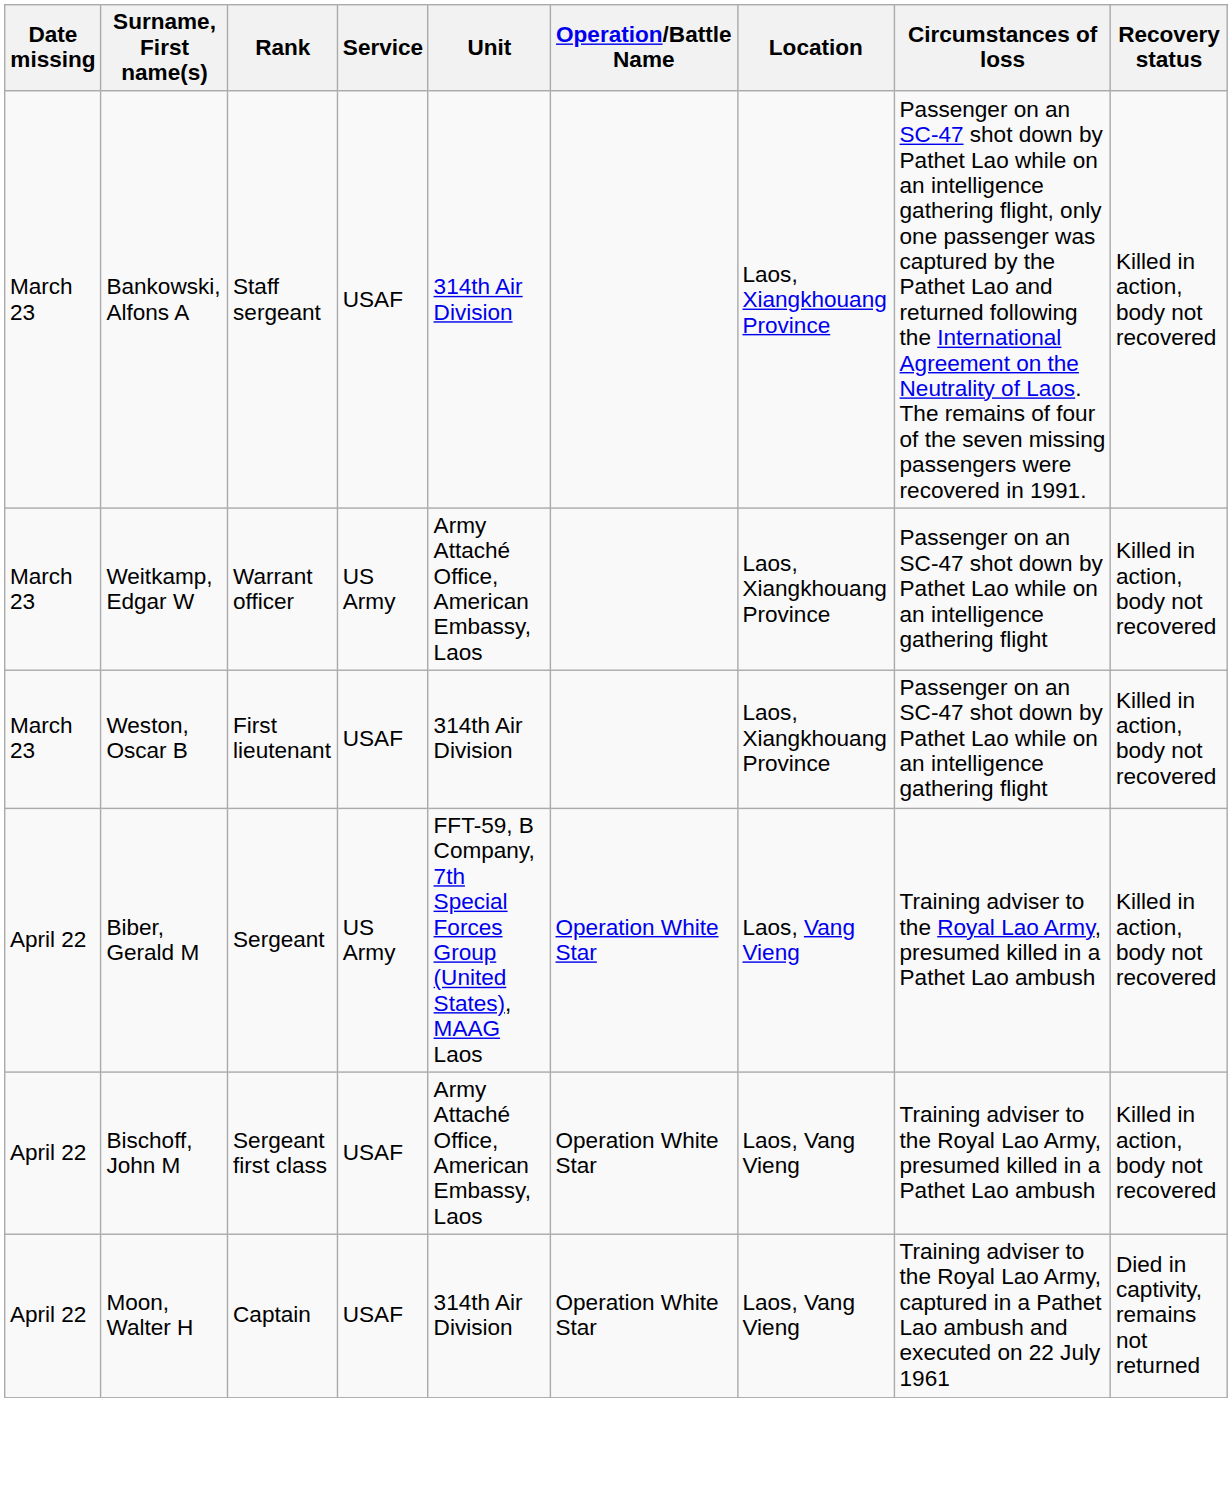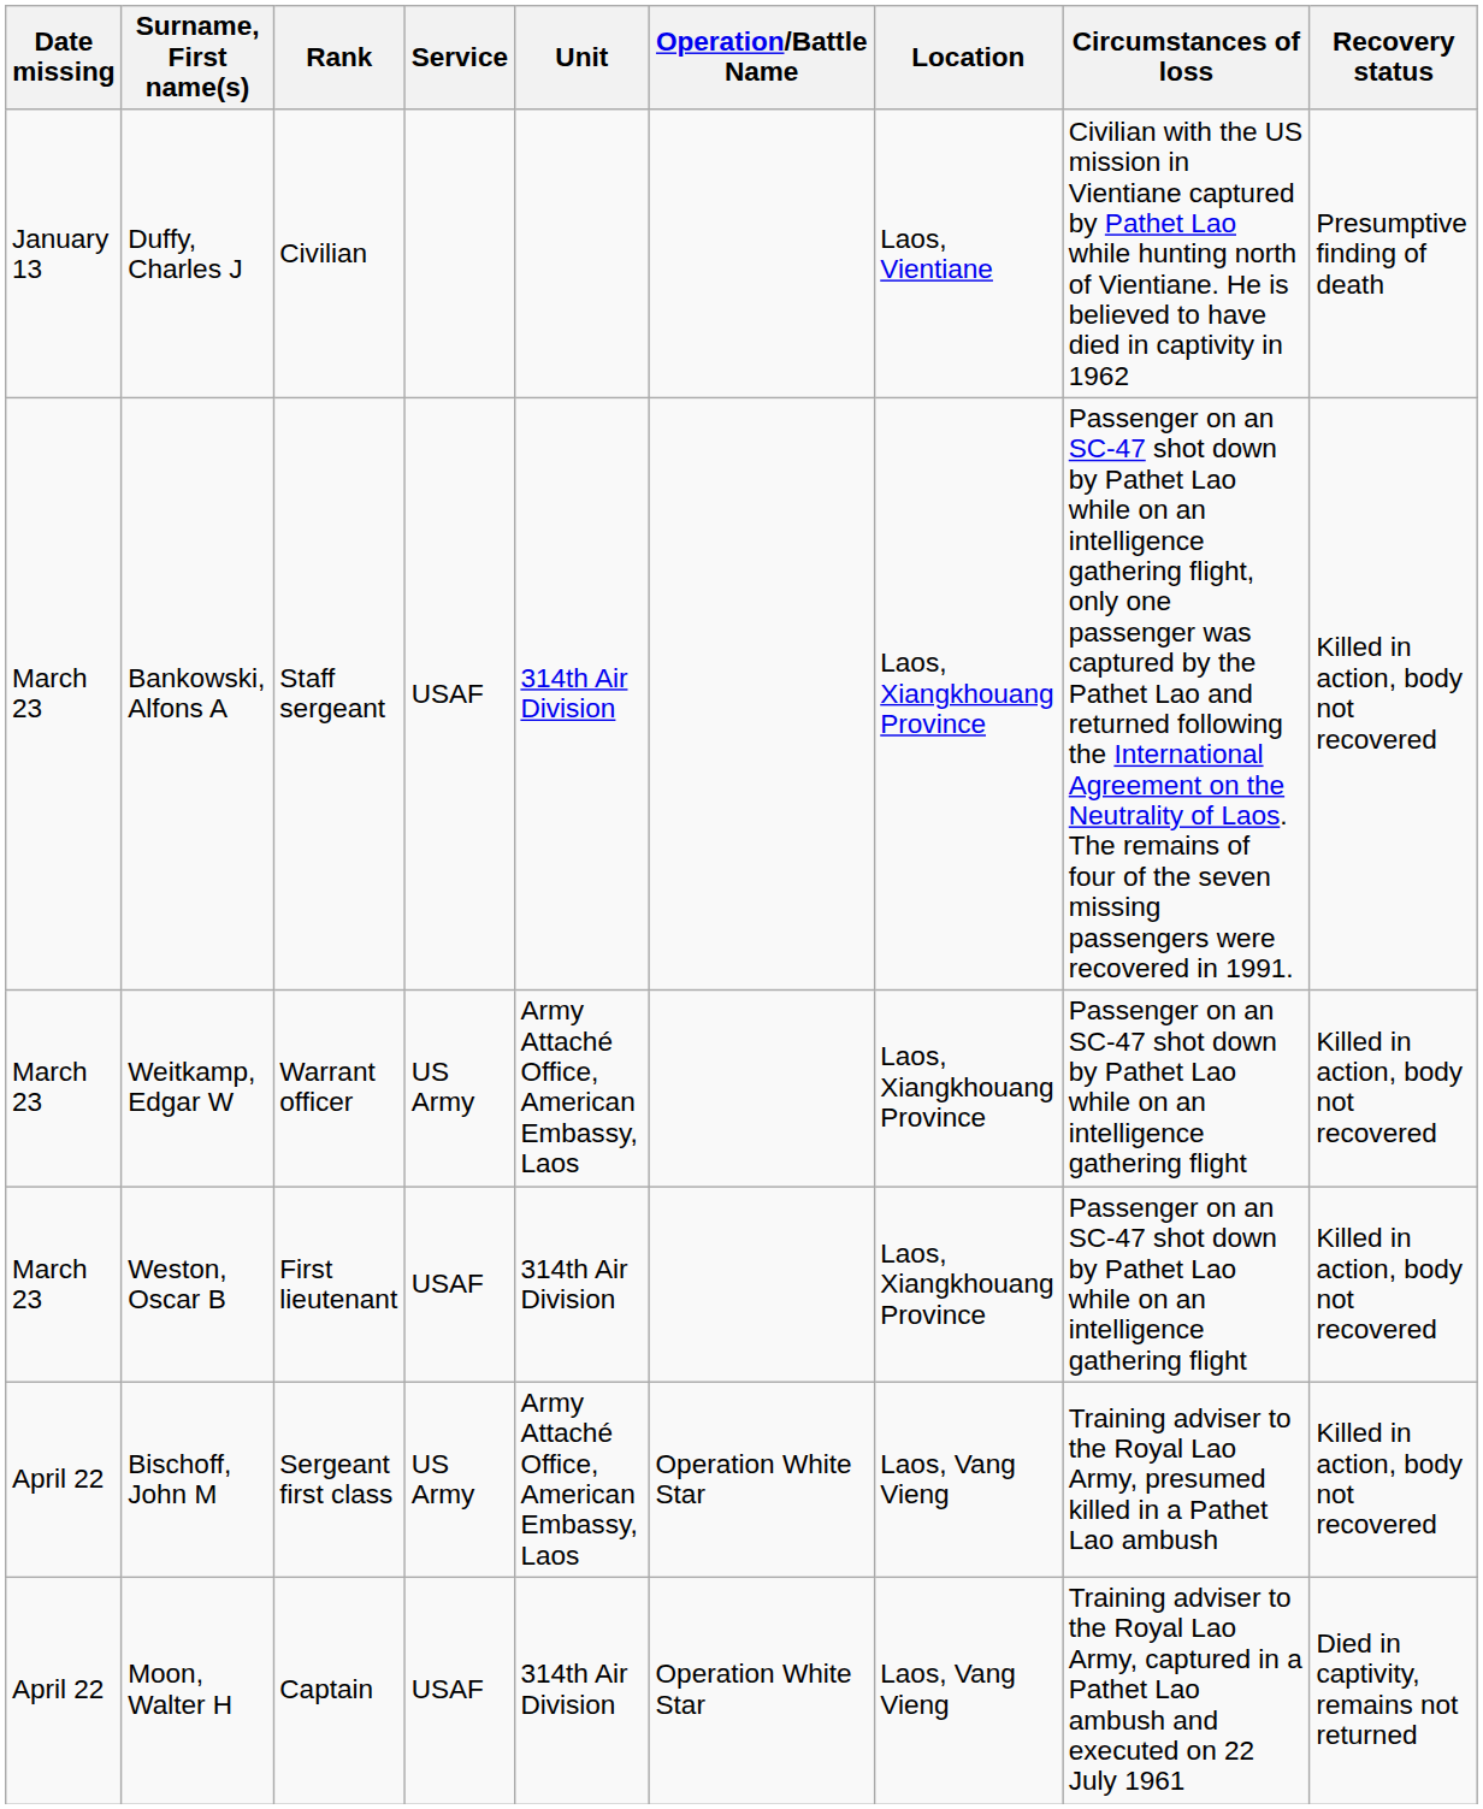+ row: January 13 | Duffy, Charles J | Civilian | Laos, Vientiane | Civilian with the US mission in Vientiane captured by Pathet Lao while hunting north of Vientiane. He is believed to have died in captivity in 1962 | Presumptive finding of death
- row: April 22 | Biber, Gerald M | Sergeant | US Army | FFT-59, B Company, 7th Special Forces Group (United States), MAAG Laos | Operation White Star | Laos, Vang Vieng | Training adviser to the Royal Lao Army, presumed killed in a Pathet Lao ambush | Killed in action, body not recovered
Bischoff, John M | Service: USAF -> US Army
